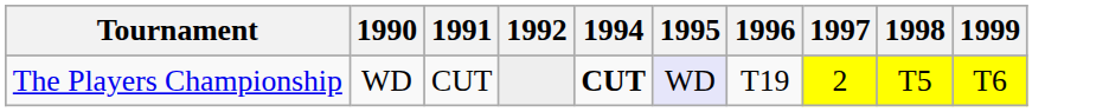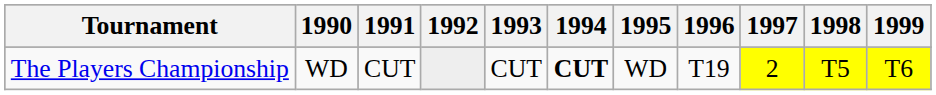+ column: 1993 | CUT
The Players Championship | 1995: lavender background -> no background
